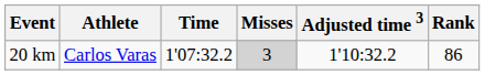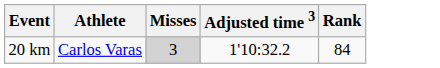- column: Time | 1'07:32.2
20 km | Rank: 86 -> 84
